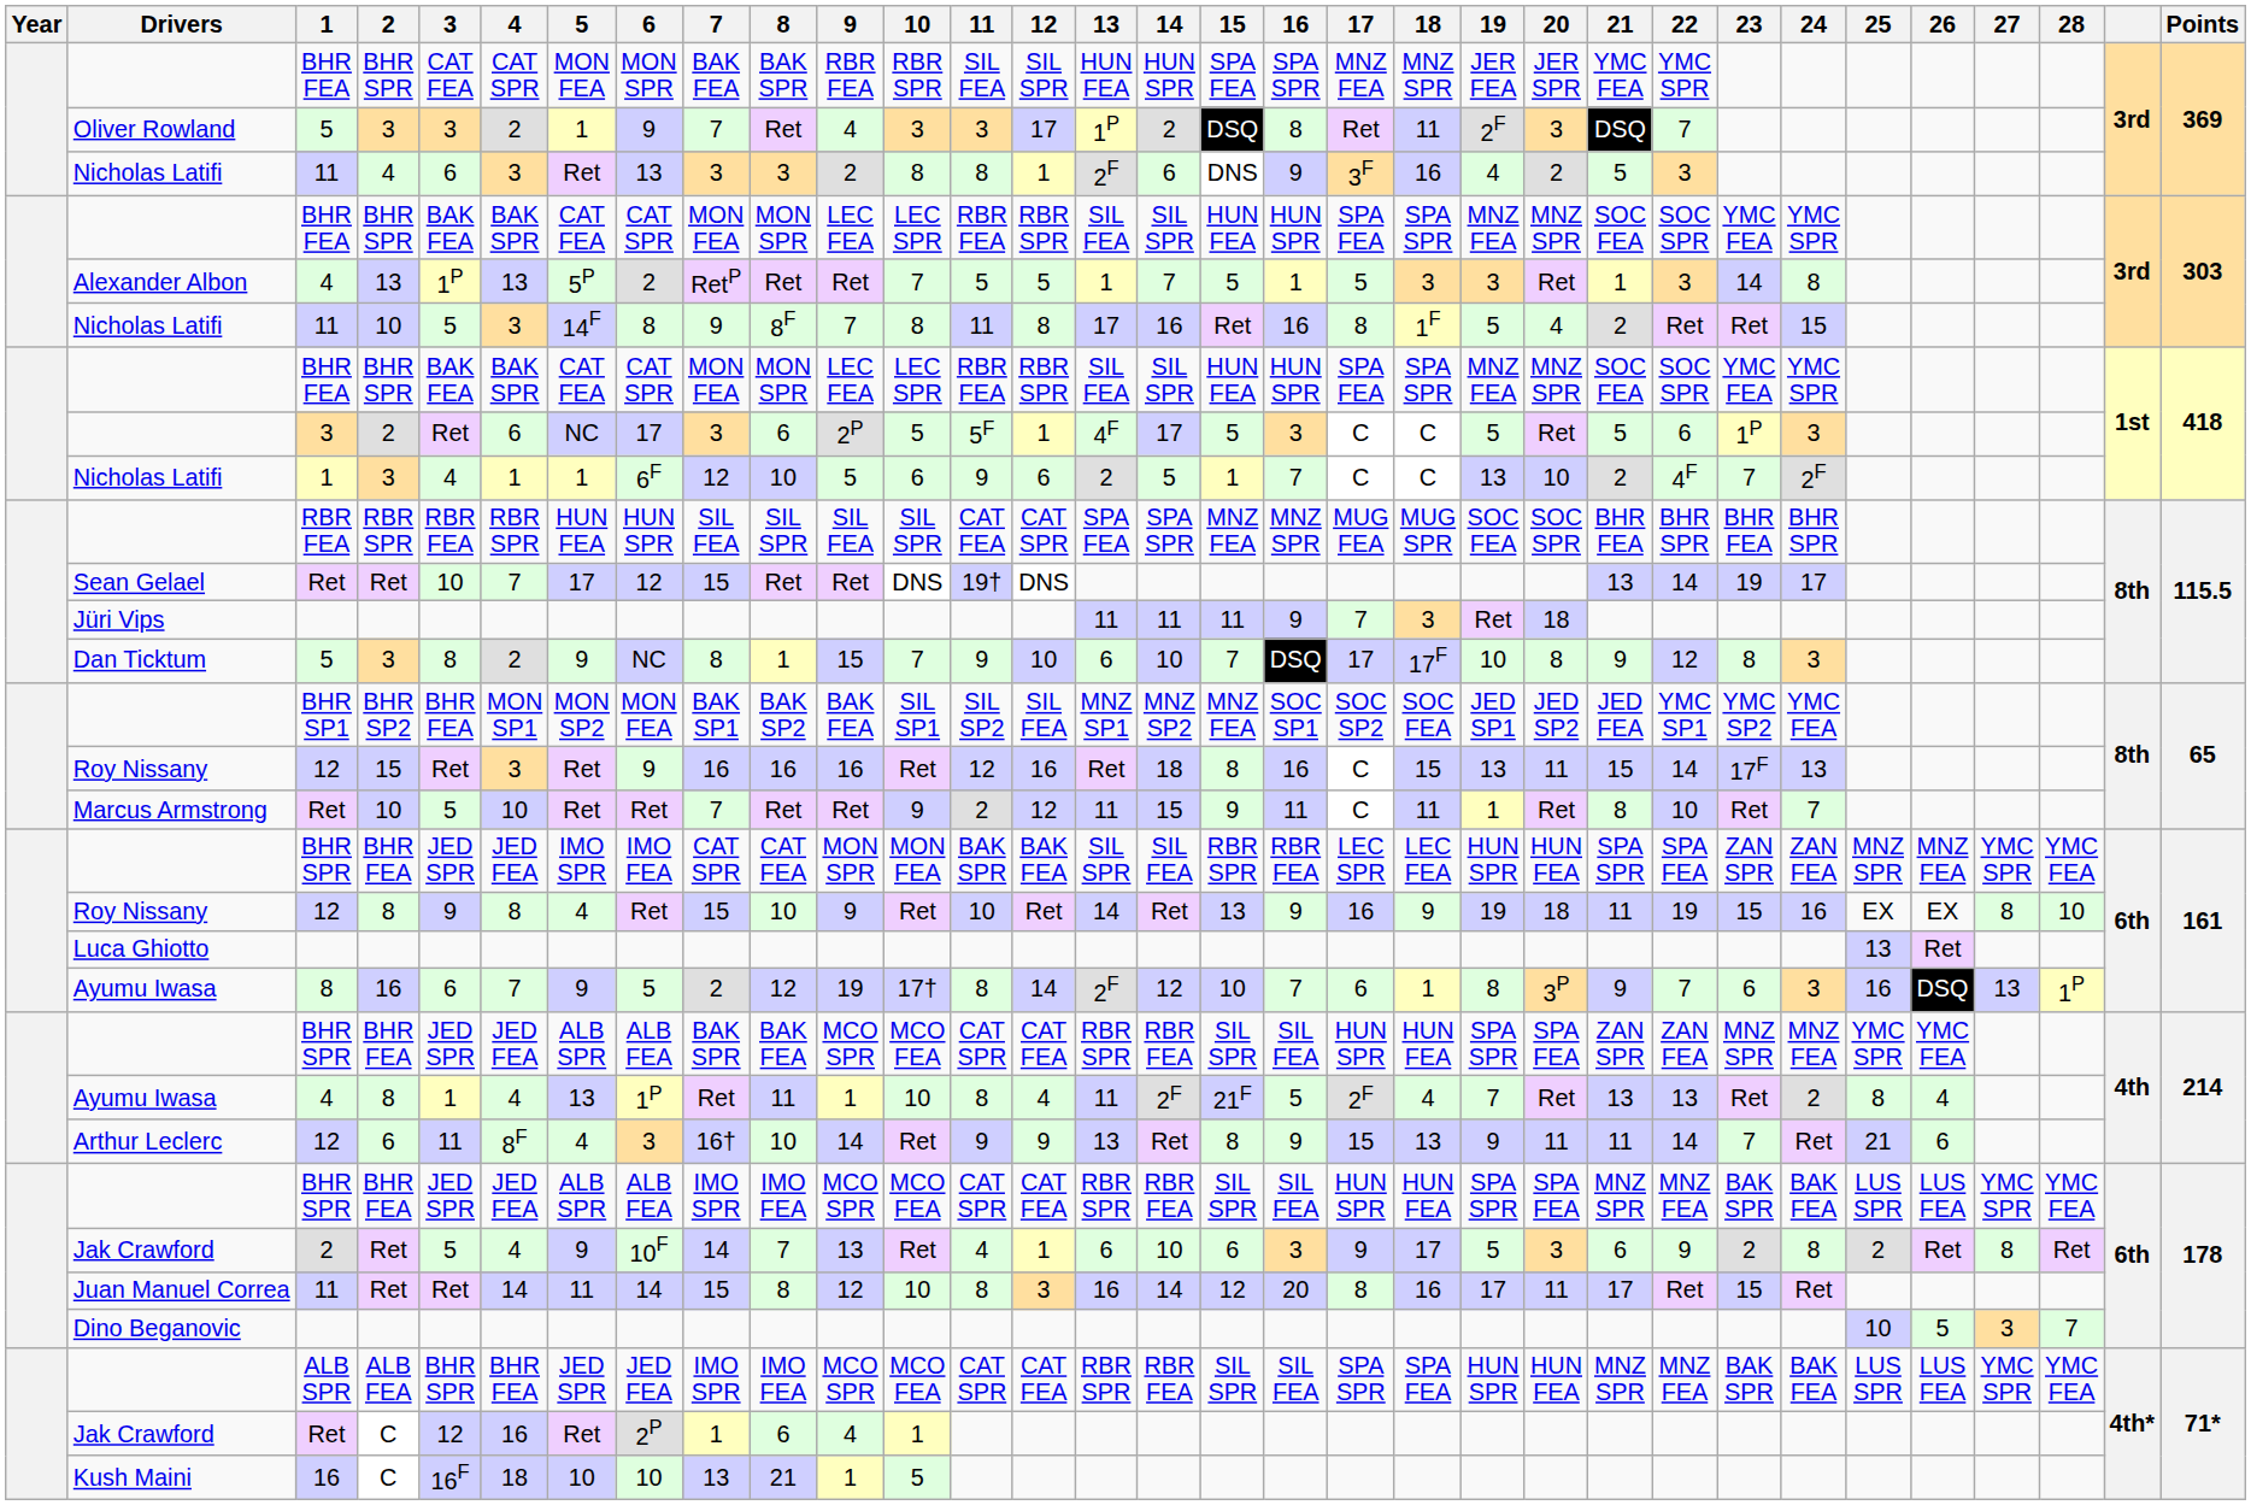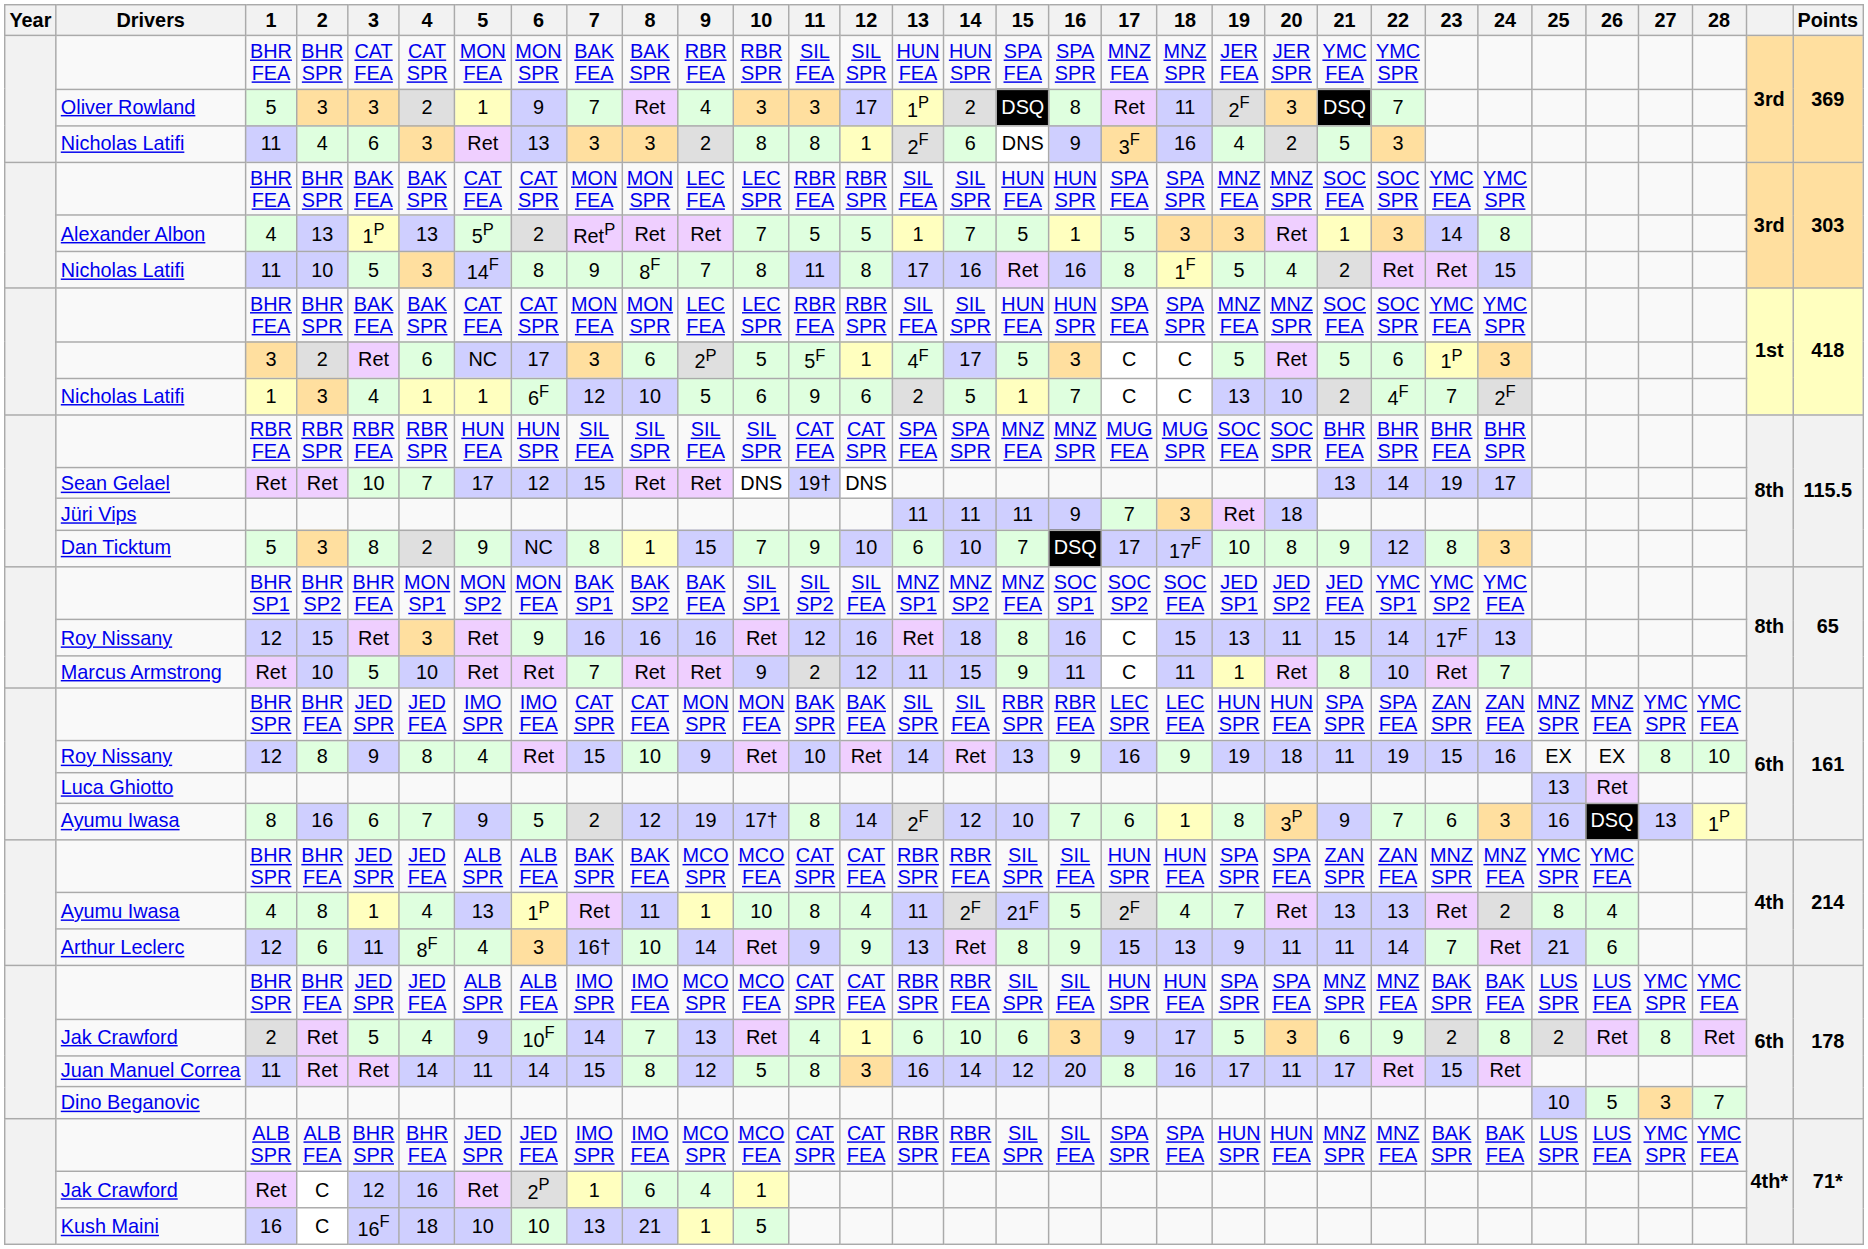Juan Manuel Correa / Ret | 10: 10 -> 5
